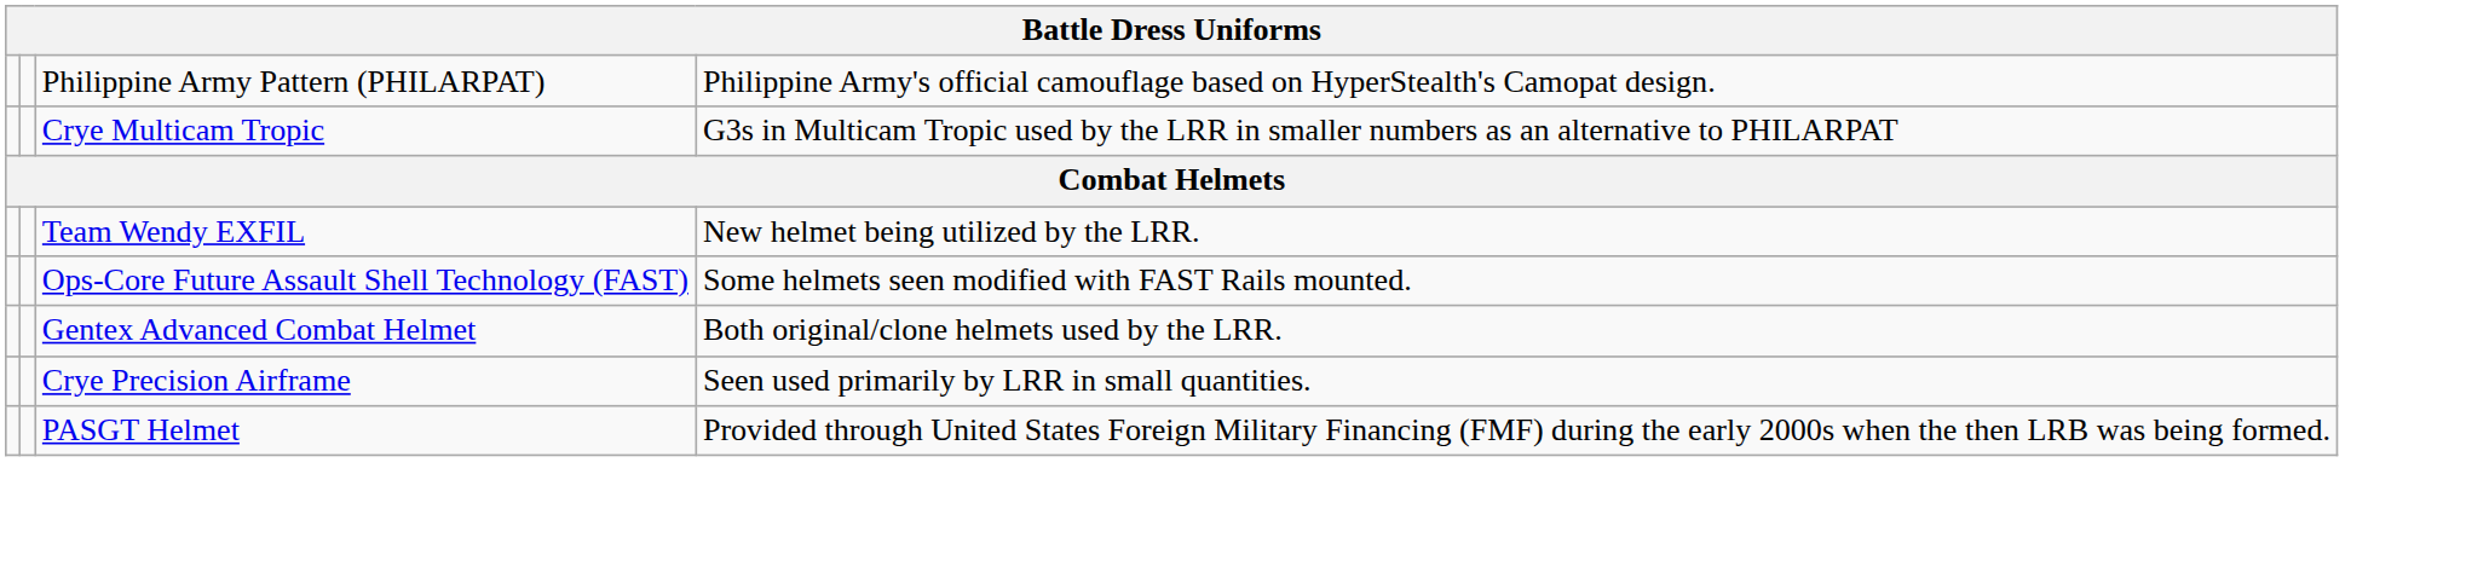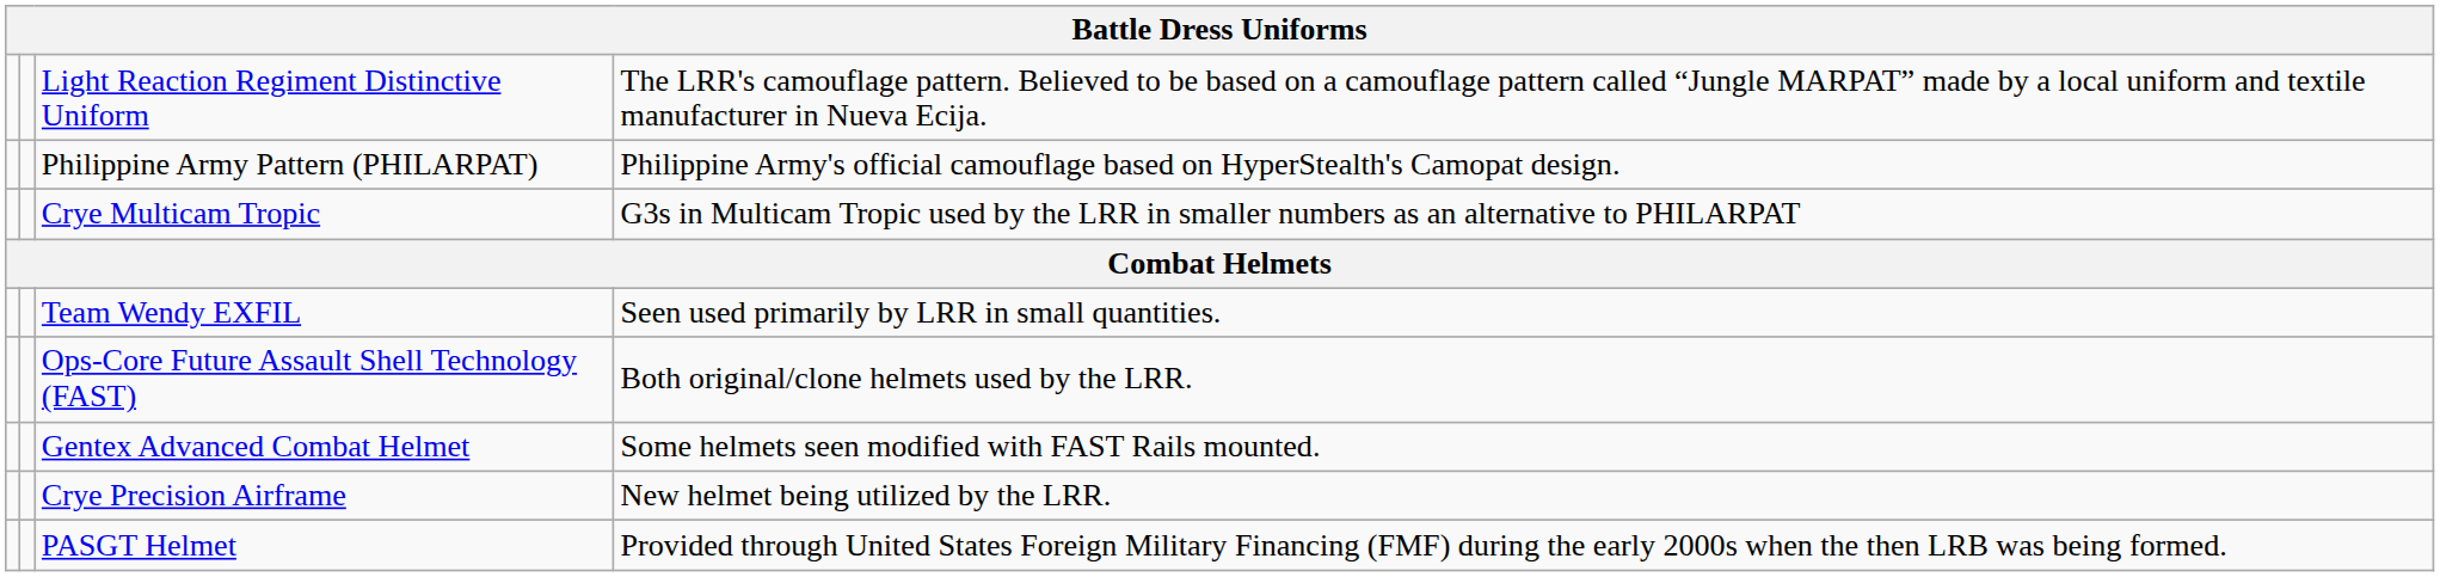+ row: Light Reaction Regiment Distinctive Uniform | The LRR's camouflage pattern. Believed to be based on a camouflage pattern called “Jungle MARPAT” made by a local uniform and textile manufacturer in Nueva Ecija.
Team Wendy EXFIL | column 4: New helmet being utilized by the LRR. -> Seen used primarily by LRR in small quantities.
Ops-Core Future Assault Shell Technology (FAST) | column 4: Some helmets seen modified with FAST Rails mounted. -> Both original/clone helmets used by the LRR.
Gentex Advanced Combat Helmet | column 4: Both original/clone helmets used by the LRR. -> Some helmets seen modified with FAST Rails mounted.
Crye Precision Airframe | column 4: Seen used primarily by LRR in small quantities. -> New helmet being utilized by the LRR.
